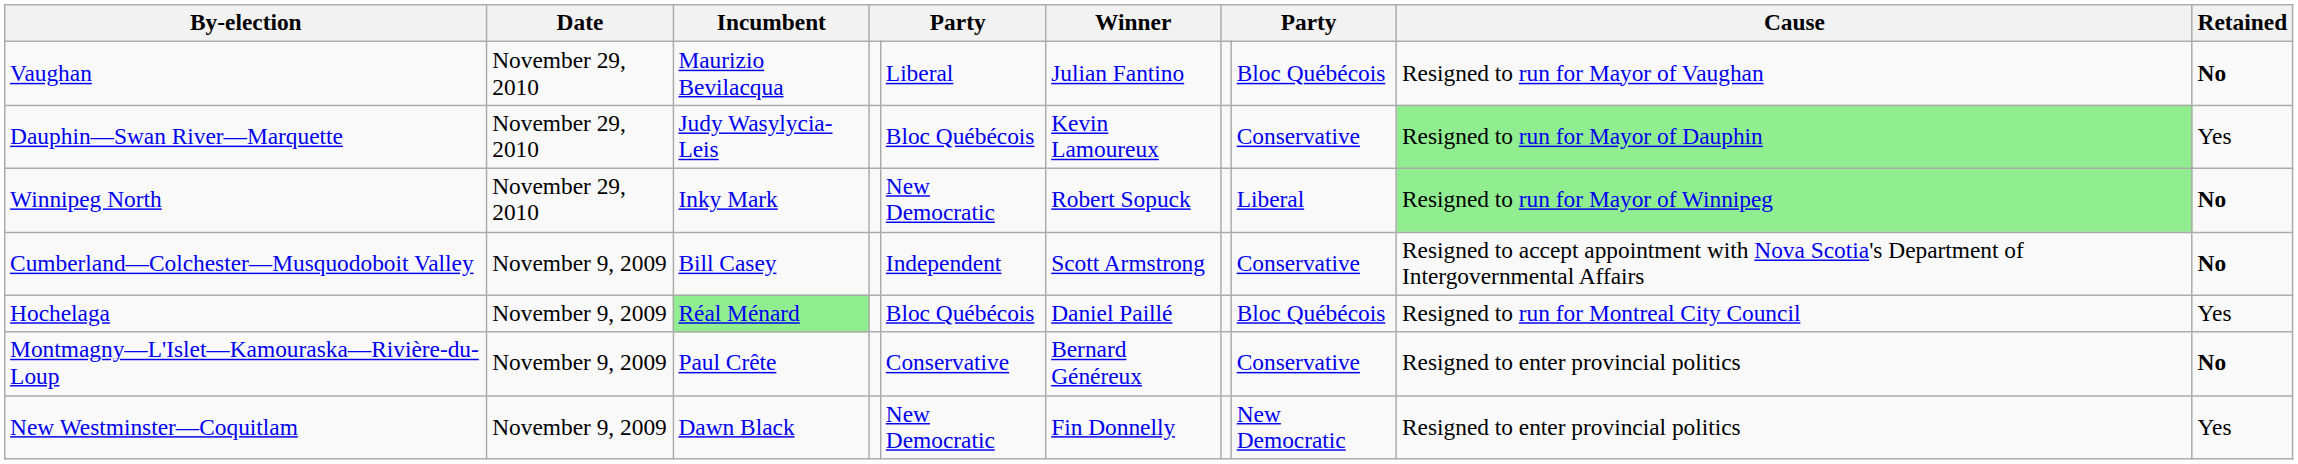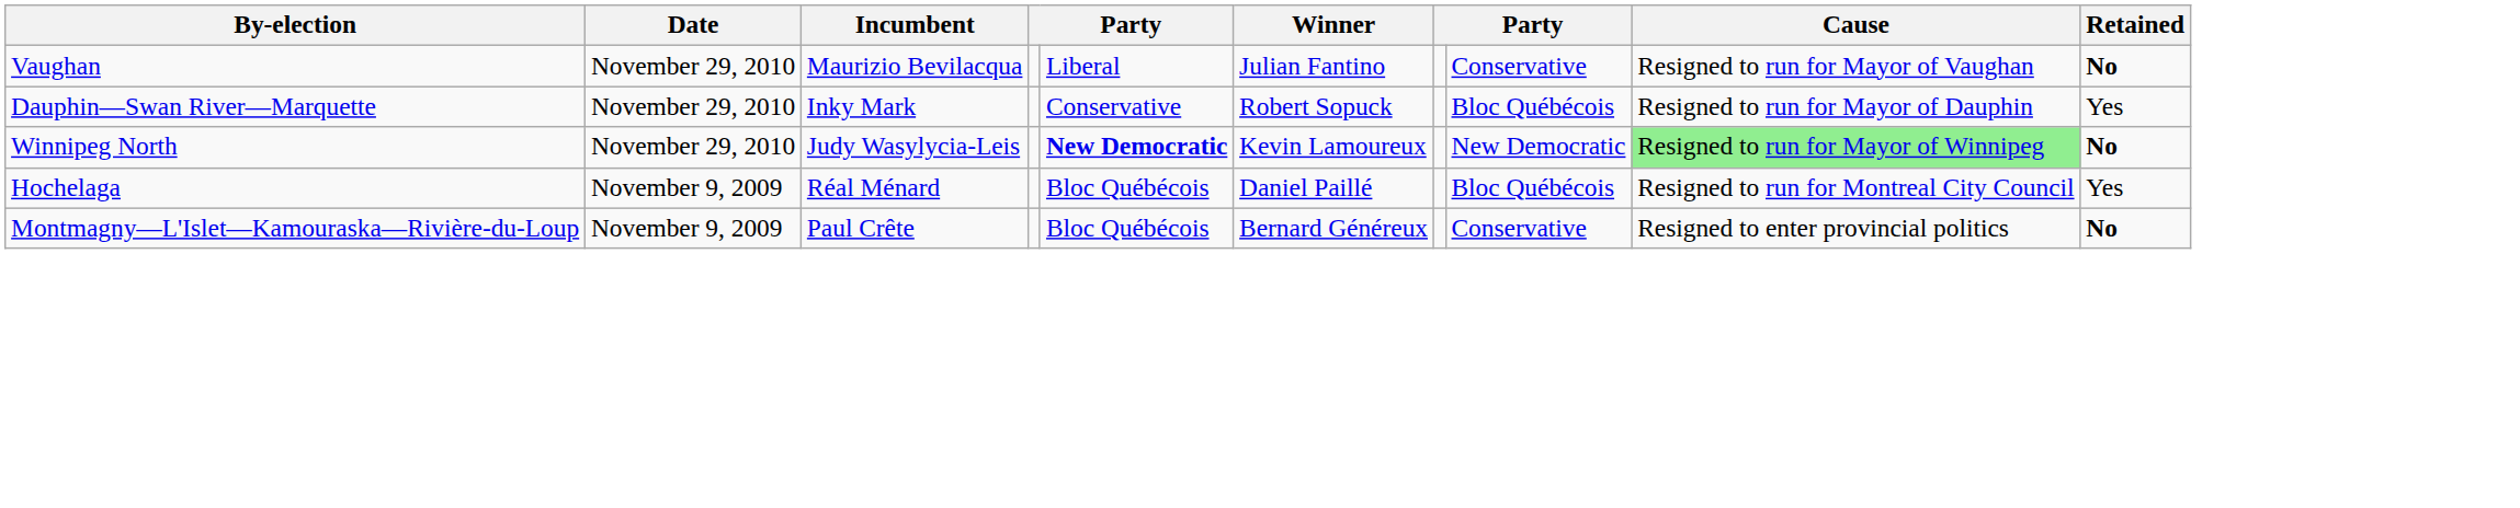Vaughan | column 8: Bloc Québécois -> Conservative
Dauphin—Swan River—Marquette | Incumbent: Judy Wasylycia-Leis -> Inky Mark
Dauphin—Swan River—Marquette | column 5: Bloc Québécois -> Conservative
Dauphin—Swan River—Marquette | Winner: Kevin Lamoureux -> Robert Sopuck
Dauphin—Swan River—Marquette | column 8: Conservative -> Bloc Québécois
Dauphin—Swan River—Marquette | Cause: lightgreen background -> no background
Winnipeg North | Incumbent: Inky Mark -> Judy Wasylycia-Leis
Winnipeg North | column 5: normal -> bold
Winnipeg North | Winner: Robert Sopuck -> Kevin Lamoureux
Winnipeg North | column 8: Liberal -> New Democratic
- row: Cumberland—Colchester—Musquodoboit Valley | November 9, 2009 | Bill Casey | Independent | Scott Armstrong | Conservative | Resigned to accept appointment with Nova Scotia's Department of Intergovernmental Affairs | No
Hochelaga | Incumbent: lightgreen background -> no background
Montmagny—L'Islet—Kamouraska—Rivière-du-Loup | column 5: Conservative -> Bloc Québécois
- row: New Westminster—Coquitlam | November 9, 2009 | Dawn Black | New Democratic | Fin Donnelly | New Democratic | Resigned to enter provincial politics | Yes
